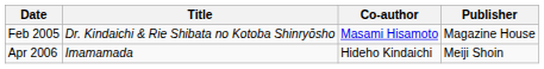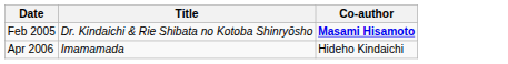- column: Publisher | Magazine House | Meiji Shoin
Feb 2005 | Co-author: normal -> bold
